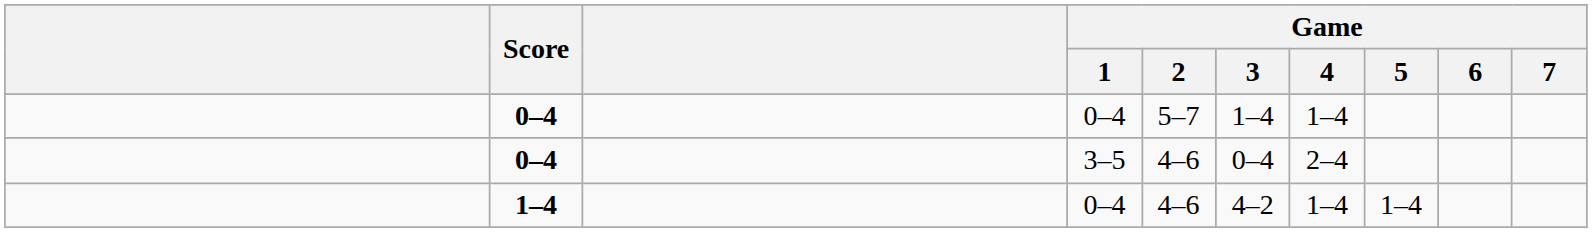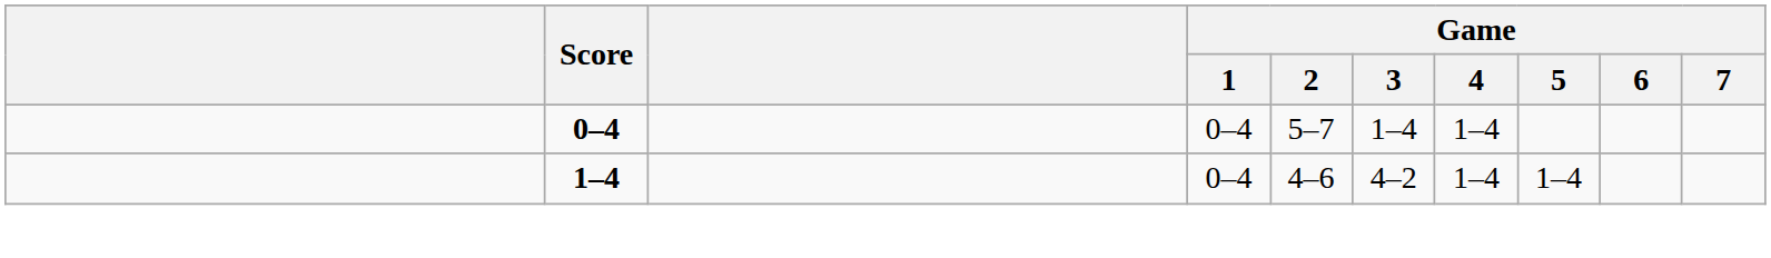- row: 0–4 | 3–5 | 4–6 | 0–4 | 2–4
